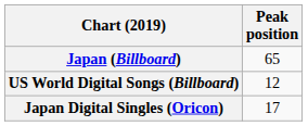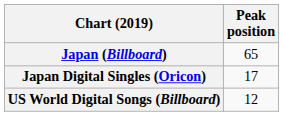rows swapped: Japan Digital Singles (Oricon) <-> US World Digital Songs (Billboard)
